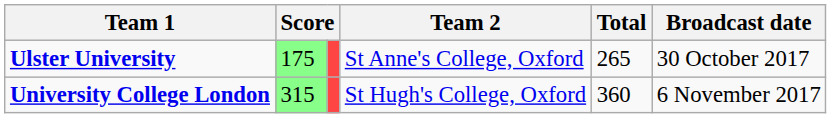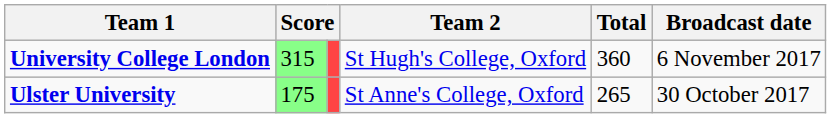rows swapped: Ulster University <-> University College London
